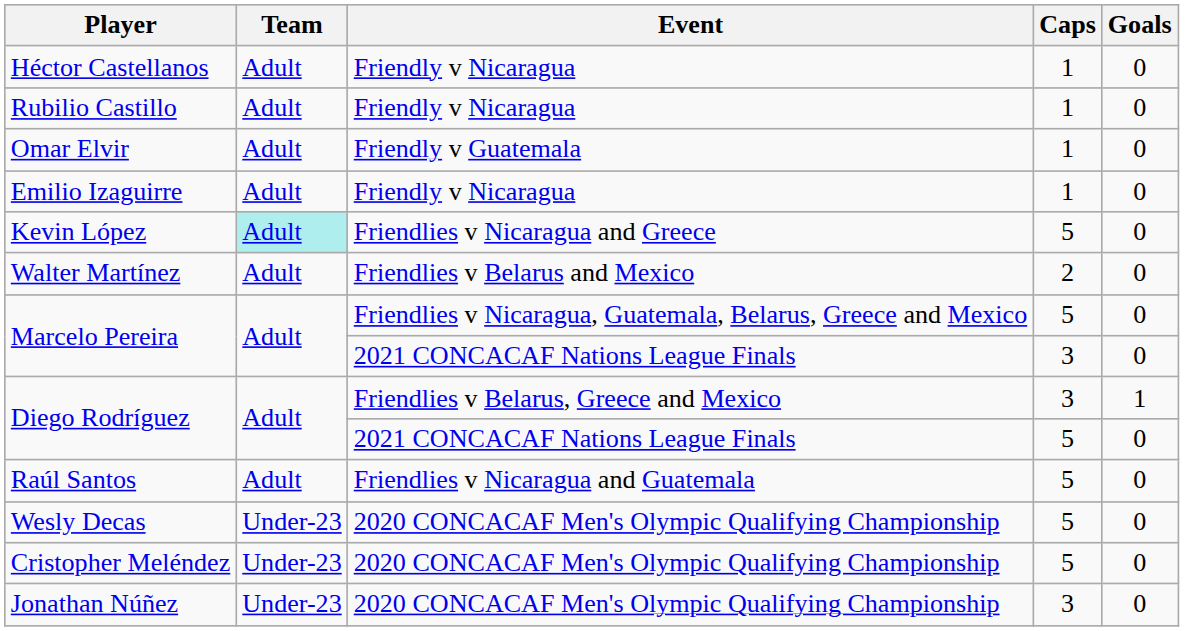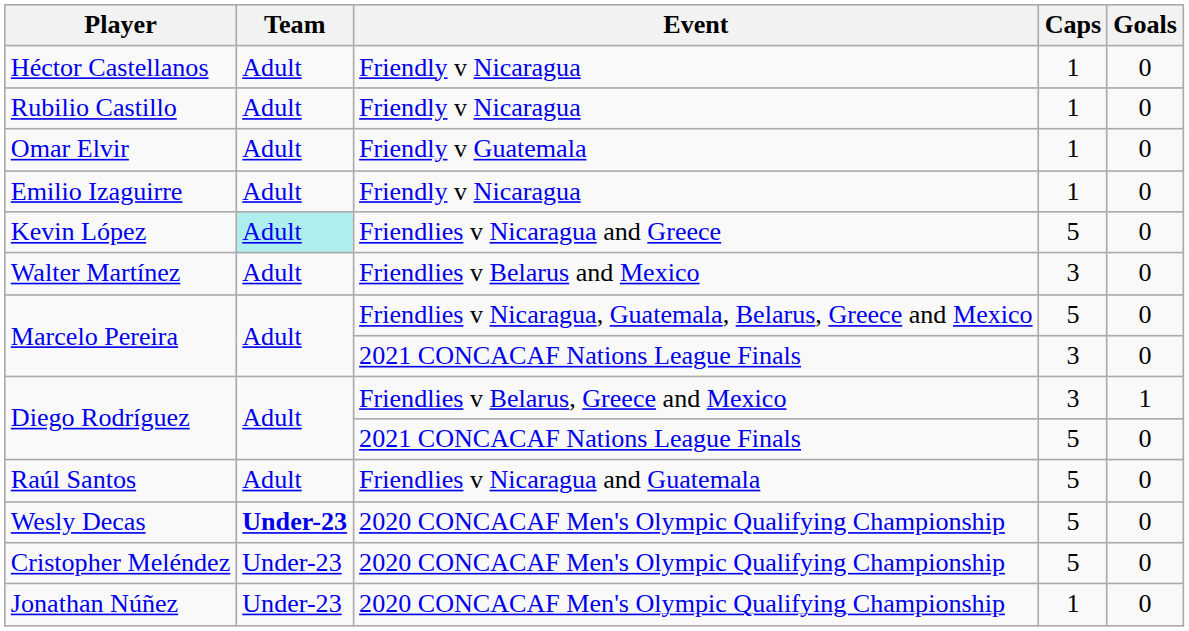Walter Martínez | Caps: 2 -> 3
Wesly Decas | Team: normal -> bold
Jonathan Núñez | Caps: 3 -> 1
